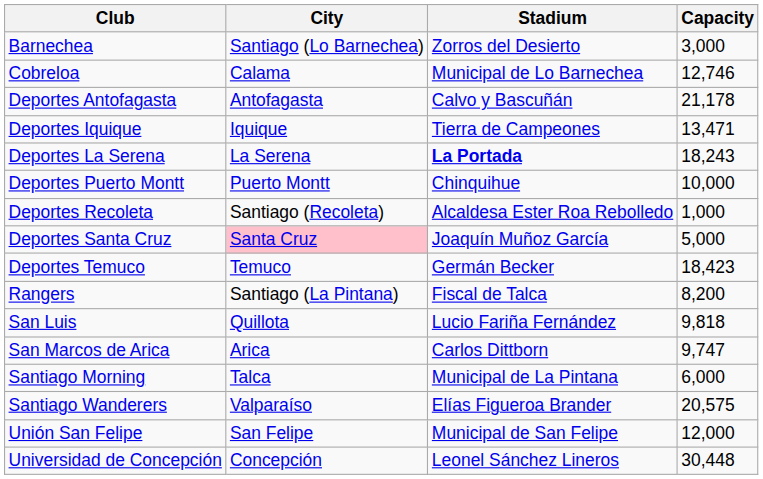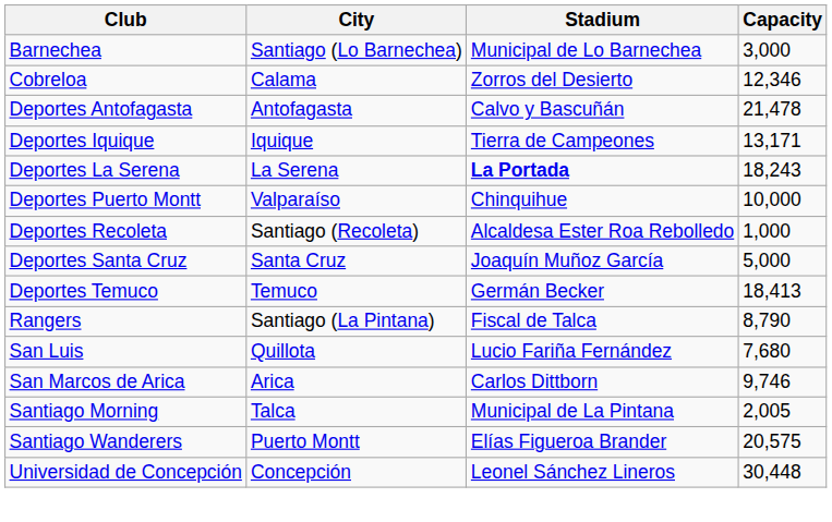Barnechea | Stadium: Zorros del Desierto -> Municipal de Lo Barnechea
Cobreloa | Stadium: Municipal de Lo Barnechea -> Zorros del Desierto
Cobreloa | Capacity: 12,746 -> 12,346
Deportes Antofagasta | Capacity: 21,178 -> 21,478
Deportes Iquique | Capacity: 13,471 -> 13,171
Deportes Puerto Montt | City: Puerto Montt -> Valparaíso
Deportes Santa Cruz | City: pink background -> no background
Deportes Temuco | Capacity: 18,423 -> 18,413
Rangers | Capacity: 8,200 -> 8,790
San Luis | Capacity: 9,818 -> 7,680
San Marcos de Arica | Capacity: 9,747 -> 9,746
Santiago Morning | Capacity: 6,000 -> 2,005
Santiago Wanderers | City: Valparaíso -> Puerto Montt
- row: Unión San Felipe | San Felipe | Municipal de San Felipe | 12,000
